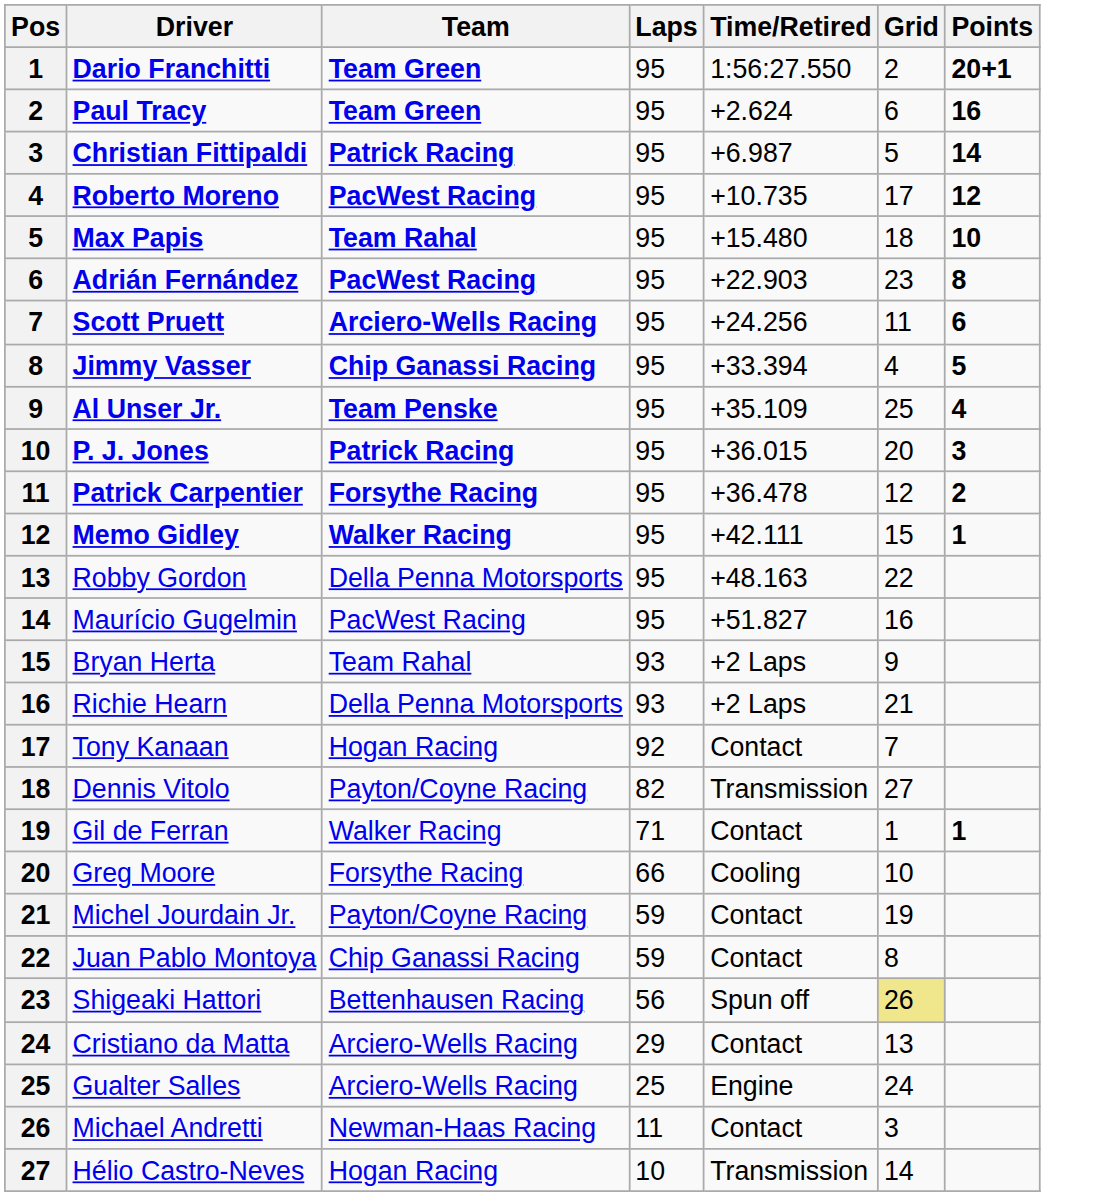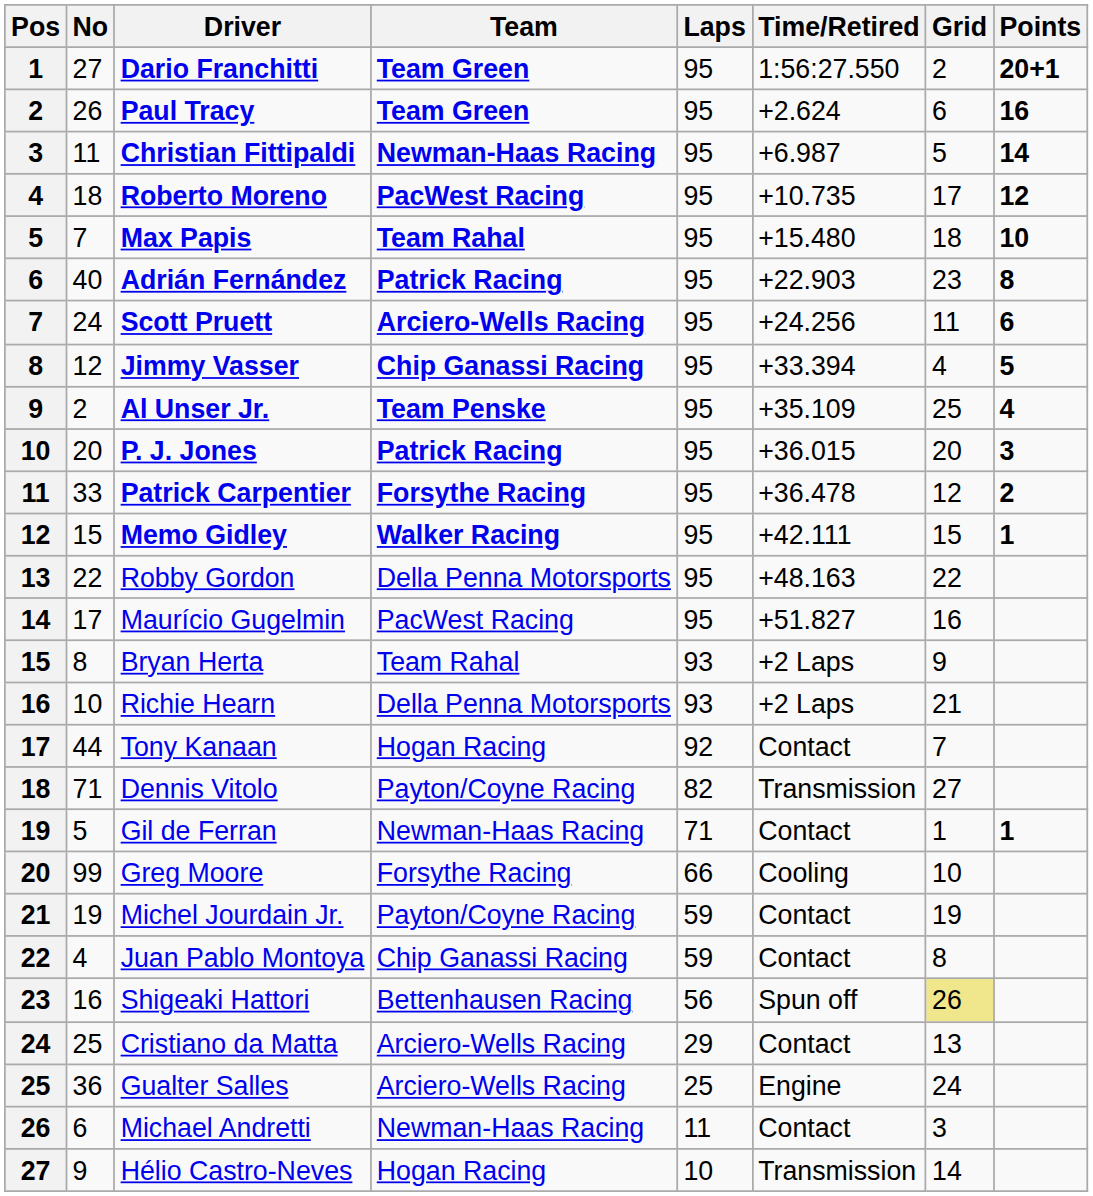+ column: No | 27 | 26 | 11 | 18 | 7 | 40 | 24 | 12 | 2 | 20 | 33 | 15 | 22 | 17 | 8 | 10 | 44 | 71 | 5 | 99 | 19 | 4 | 16 | 25 | 36 | 6 | 9
Christian Fittipaldi | Team: Patrick Racing -> Newman-Haas Racing
Adrián Fernández | Team: PacWest Racing -> Patrick Racing
Gil de Ferran | Team: Walker Racing -> Newman-Haas Racing
